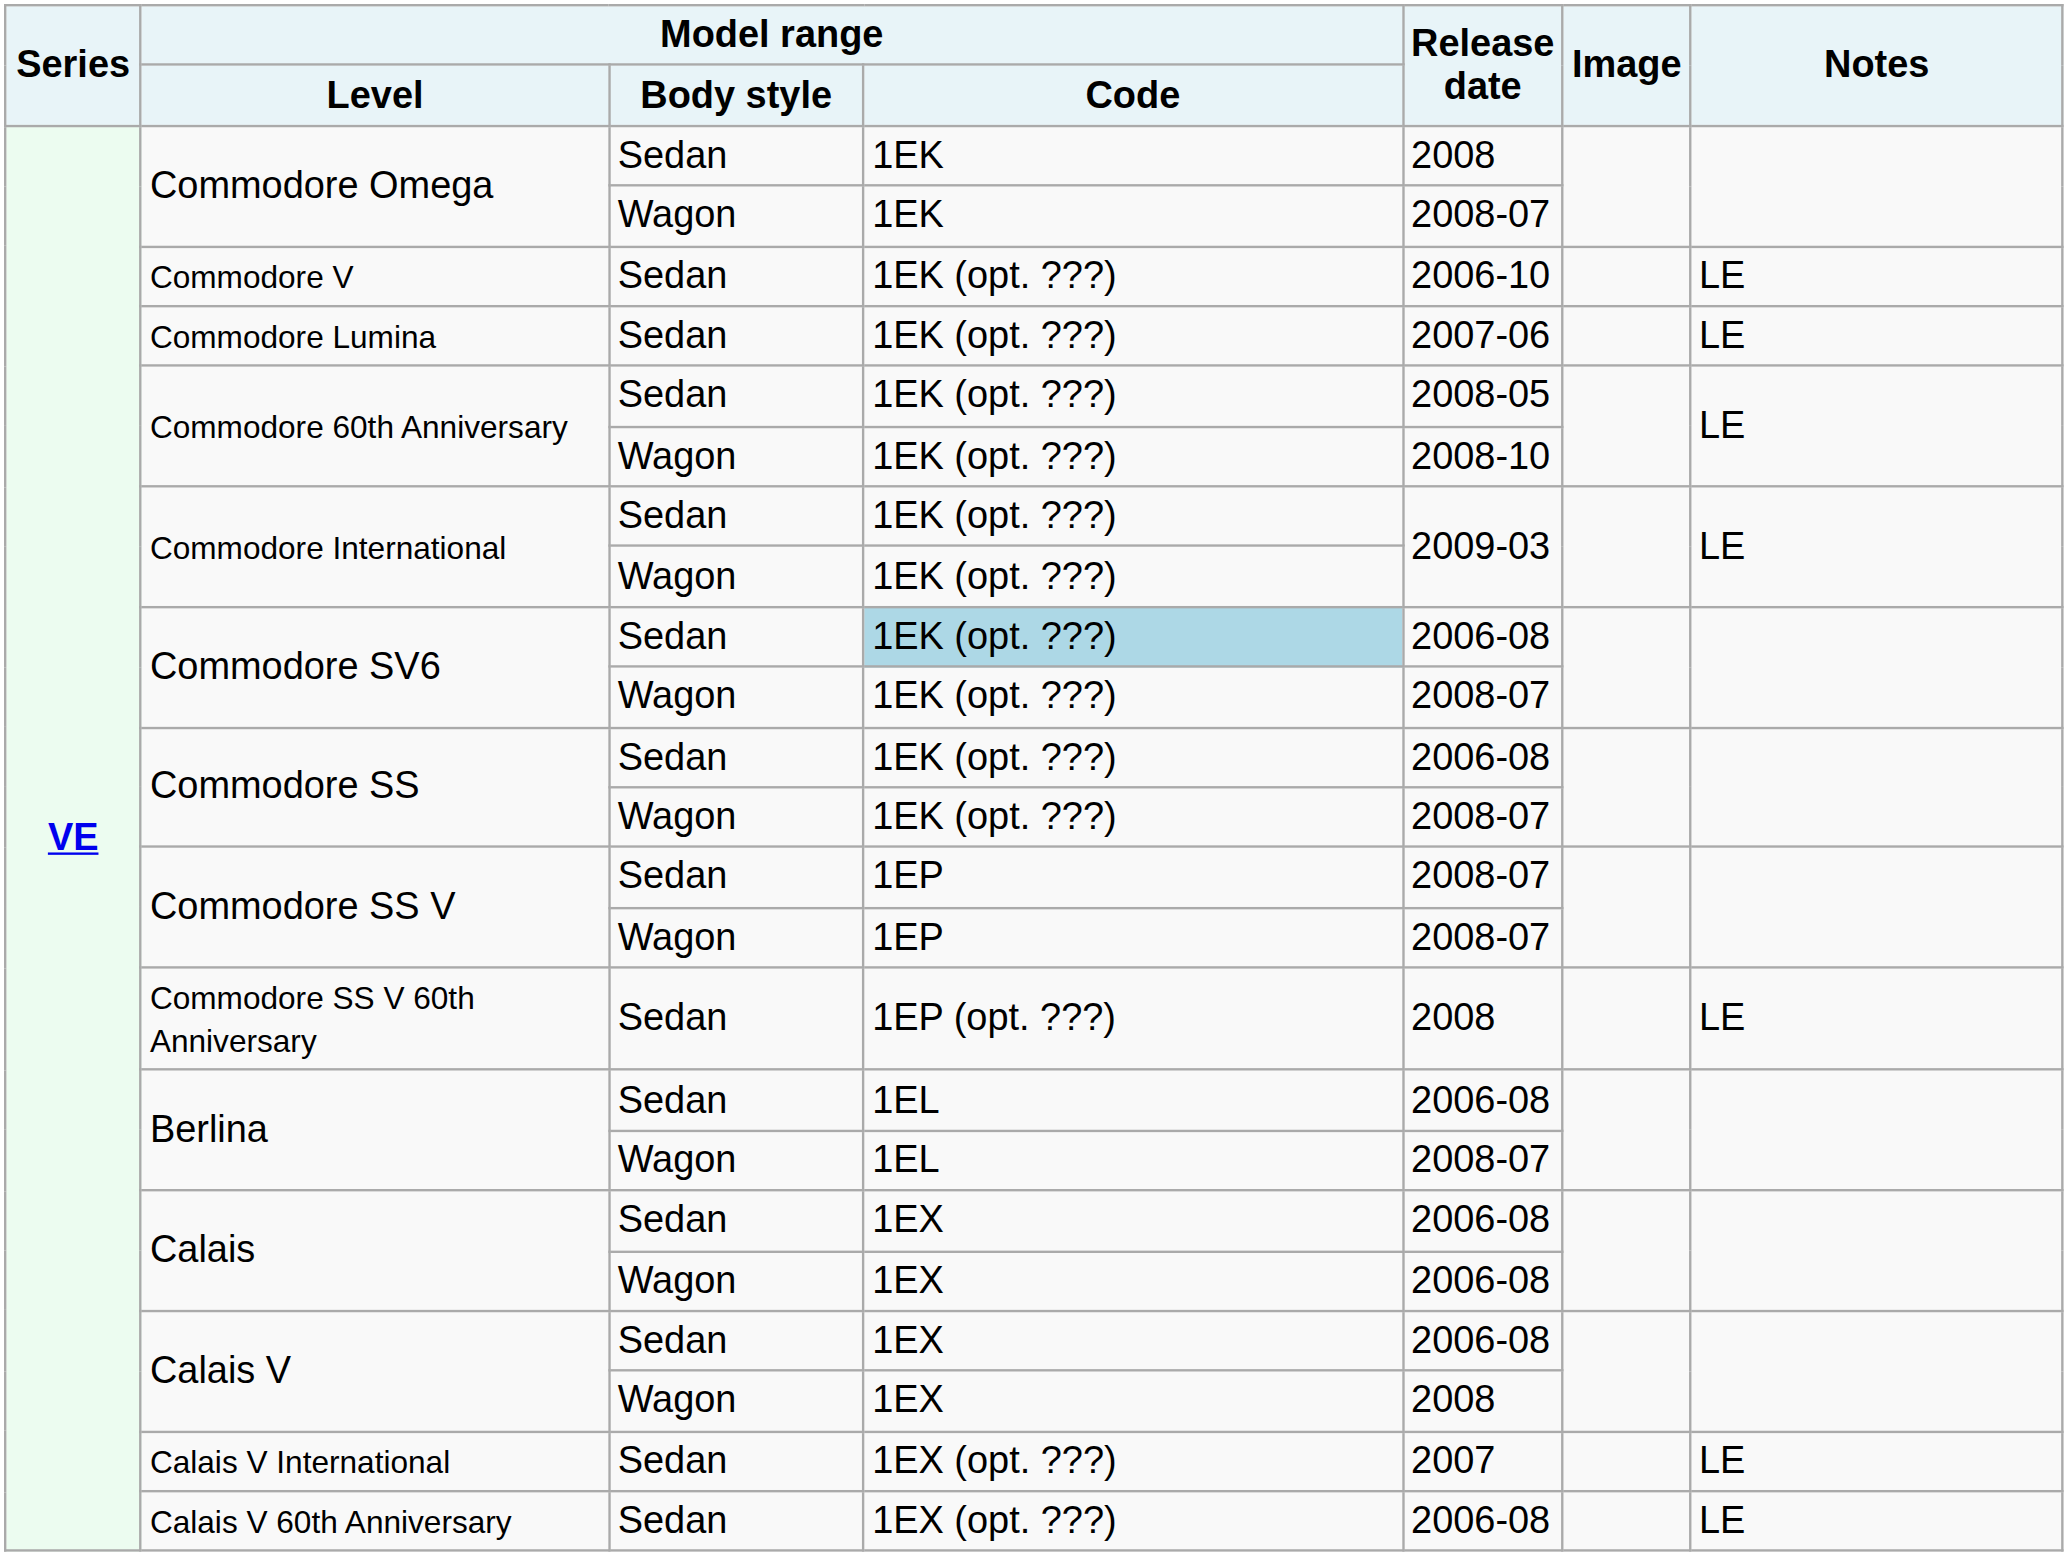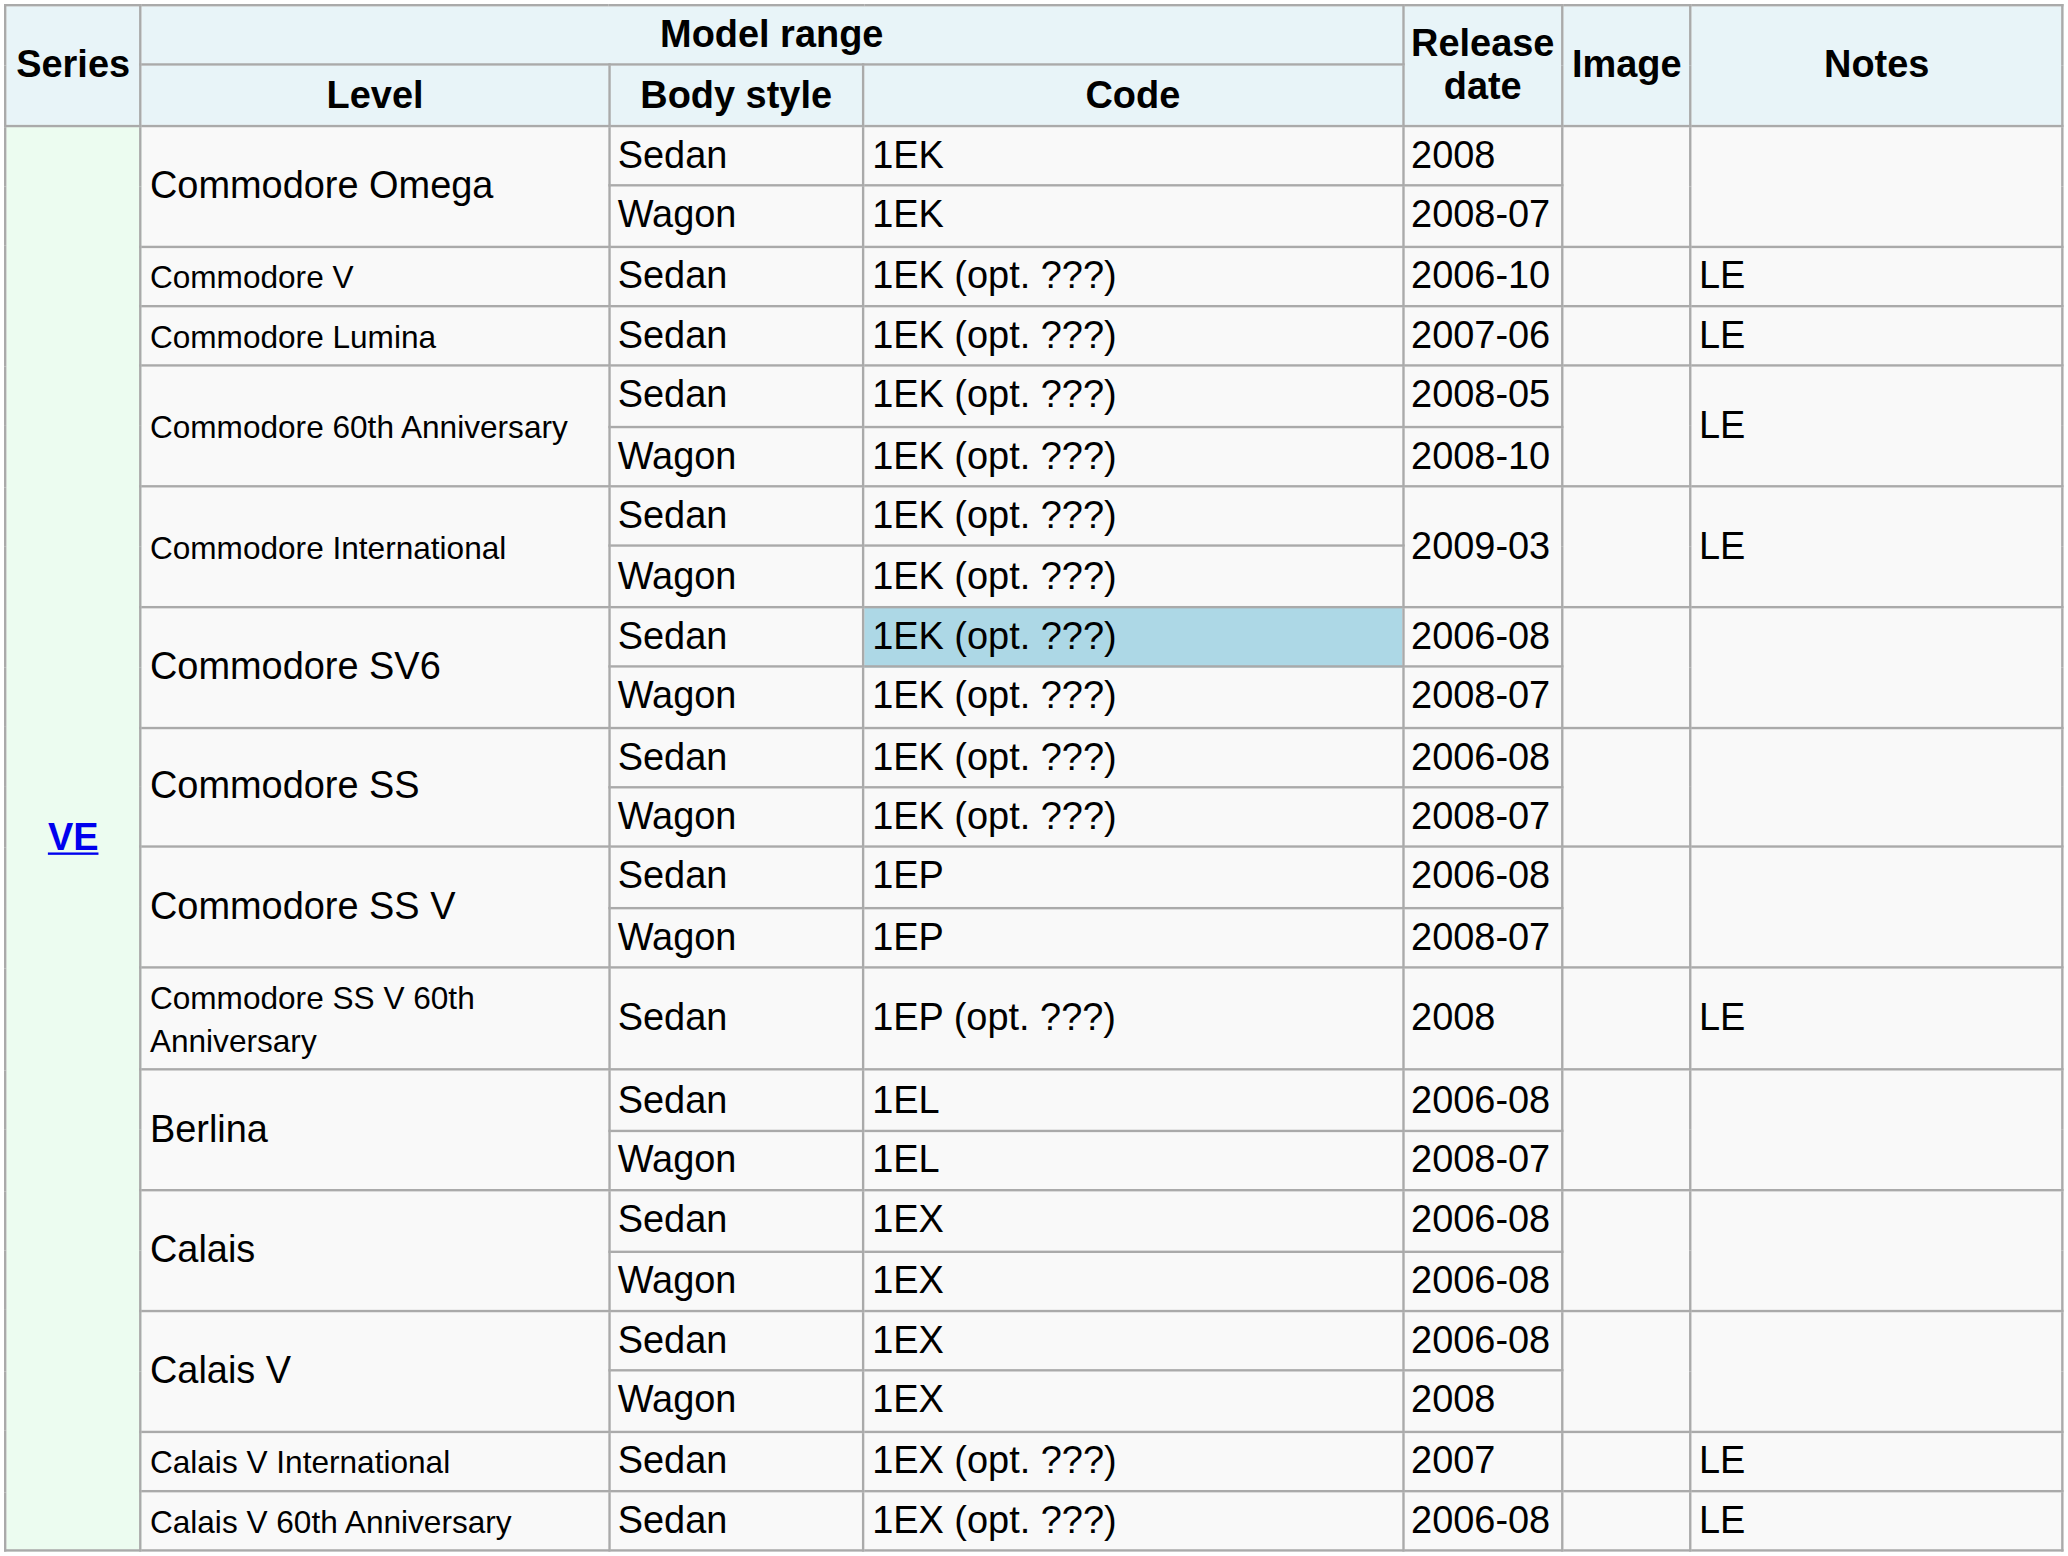Commodore SS V / Sedan | Release date: 2008-07 -> 2006-08
